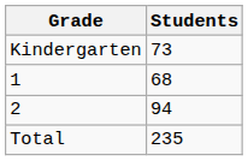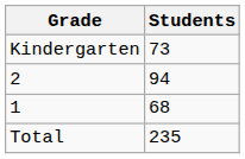rows swapped: 1 <-> 2
